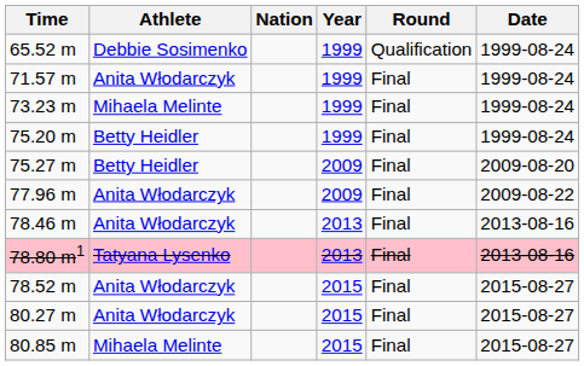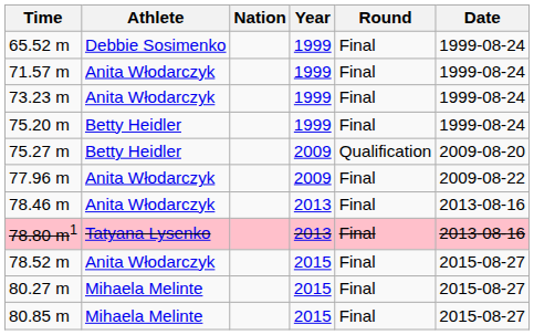65.52 m | Round: Qualification -> Final
73.23 m | Athlete: Mihaela Melinte -> Anita Włodarczyk
75.27 m | Round: Final -> Qualification
80.27 m | Athlete: Anita Włodarczyk -> Mihaela Melinte
